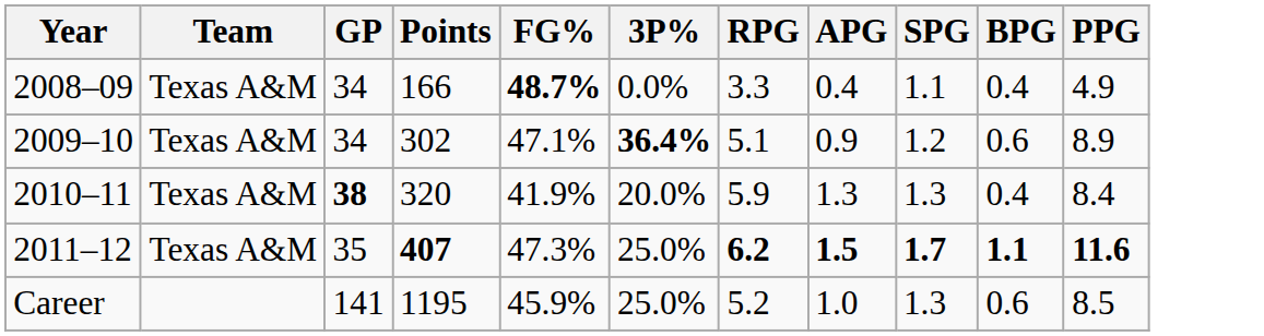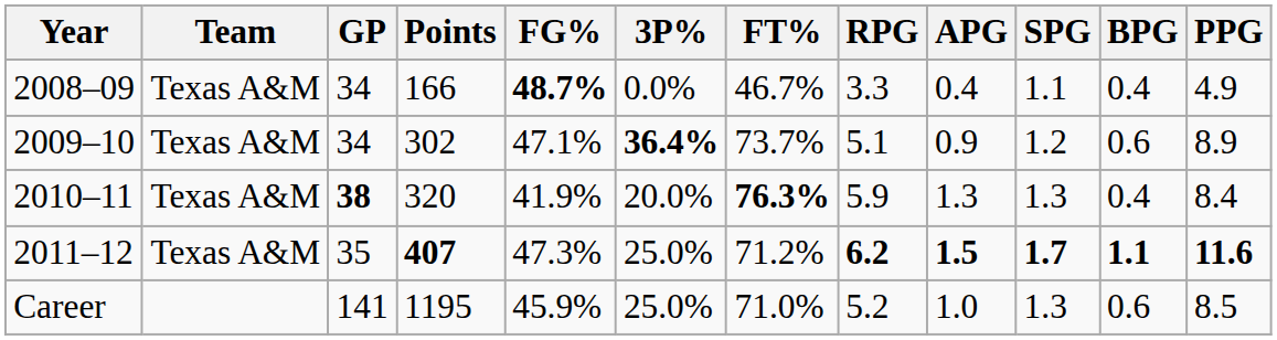+ column: FT% | 46.7% | 73.7% | 76.3% | 71.2% | 71.0%
